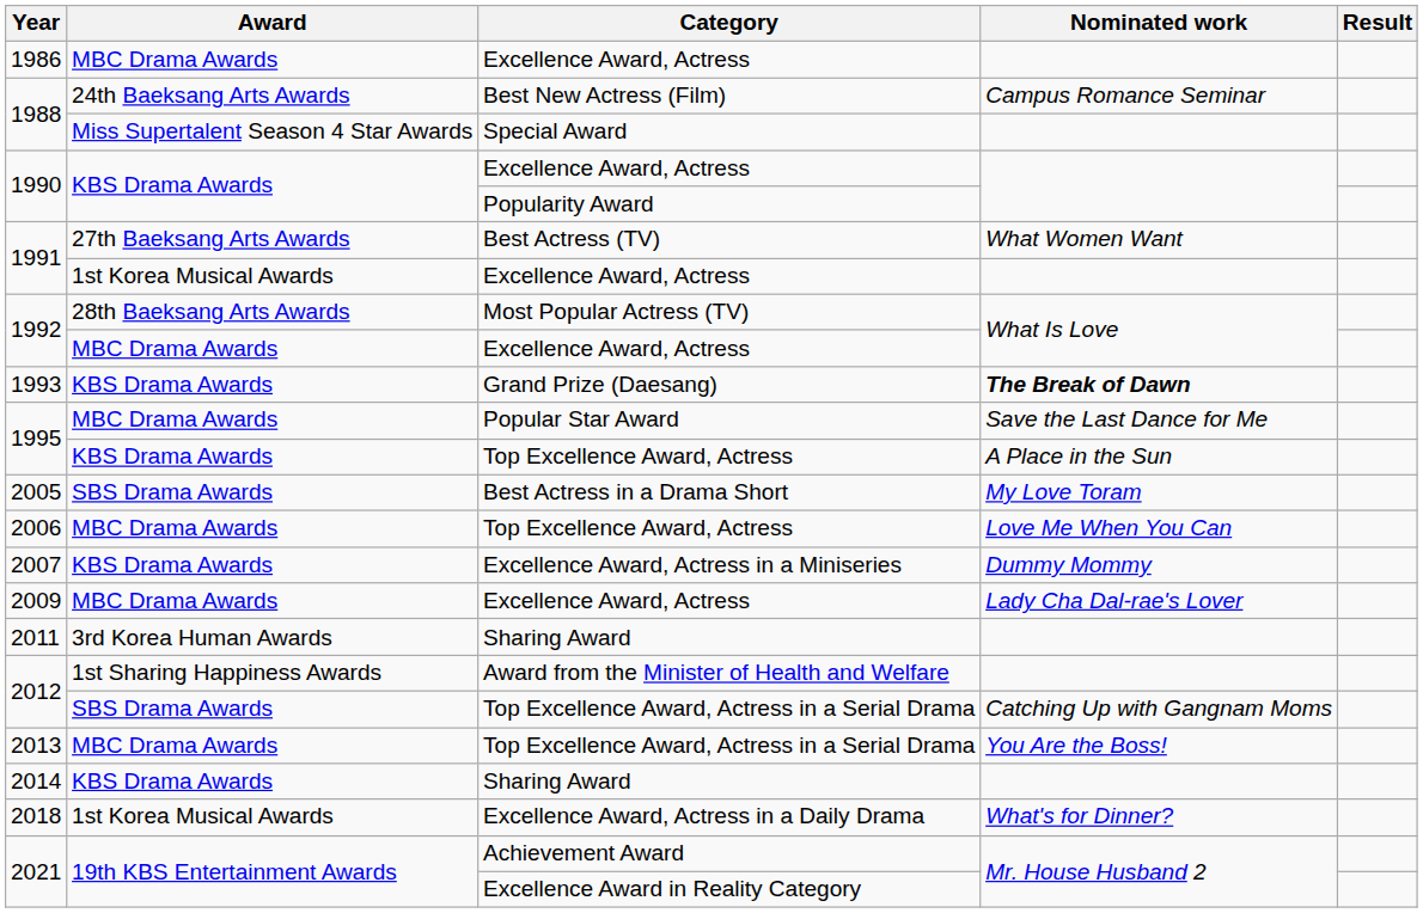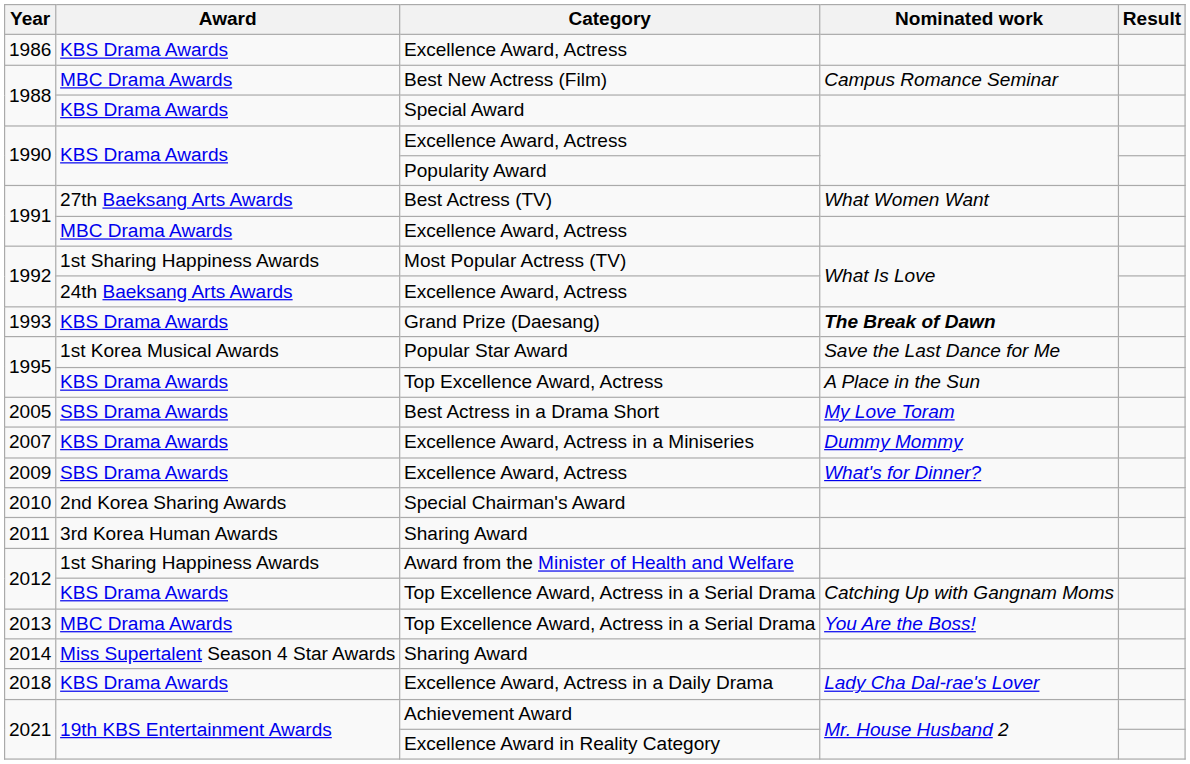1986 | Award: MBC Drama Awards -> KBS Drama Awards
1988 / Best New Actress (Film) | Award: 24th Baeksang Arts Awards -> MBC Drama Awards
1988 / Special Award | Award: Miss Supertalent Season 4 Star Awards -> KBS Drama Awards
1991 / Excellence Award, Actress | Award: 1st Korea Musical Awards -> MBC Drama Awards
1992 / Most Popular Actress (TV) | Award: 28th Baeksang Arts Awards -> 1st Sharing Happiness Awards
1992 / Excellence Award, Actress | Award: MBC Drama Awards -> 24th Baeksang Arts Awards
1995 / Popular Star Award | Award: MBC Drama Awards -> 1st Korea Musical Awards
- row: 2006 | MBC Drama Awards | Top Excellence Award, Actress | Love Me When You Can
2009 | Award: MBC Drama Awards -> SBS Drama Awards
2009 | Nominated work: Lady Cha Dal-rae's Lover -> What's for Dinner?
+ row: 2010 | 2nd Korea Sharing Awards | Special Chairman's Award
2012 / Top Excellence Award, Actress in a Serial Drama | Award: SBS Drama Awards -> KBS Drama Awards
2014 | Award: KBS Drama Awards -> Miss Supertalent Season 4 Star Awards
2018 | Award: 1st Korea Musical Awards -> KBS Drama Awards
2018 | Nominated work: What's for Dinner? -> Lady Cha Dal-rae's Lover
